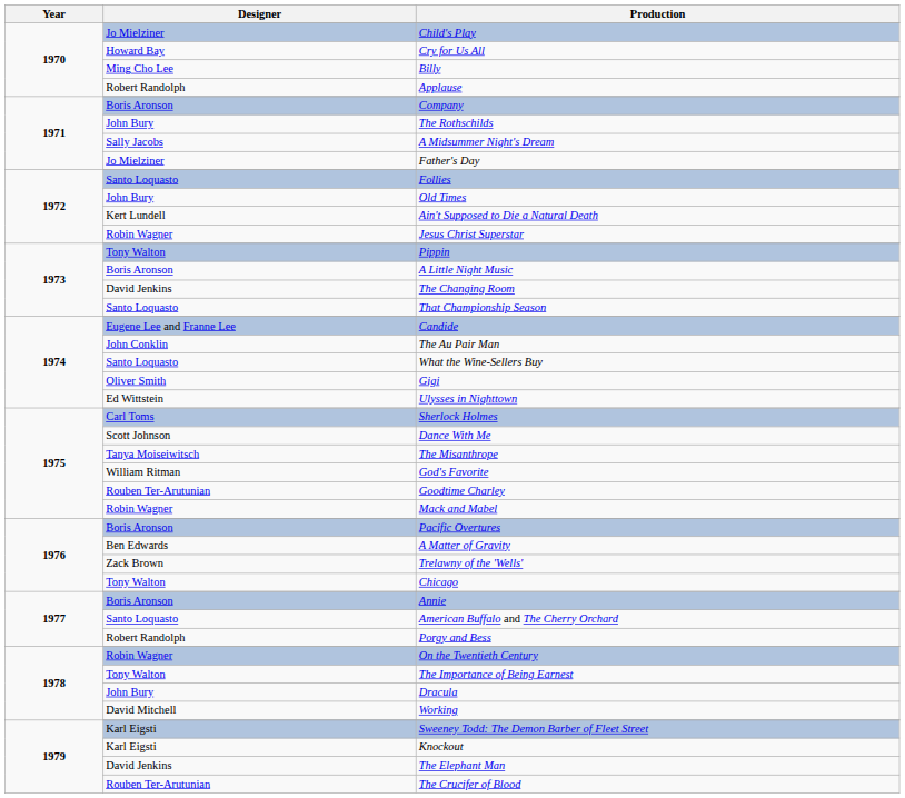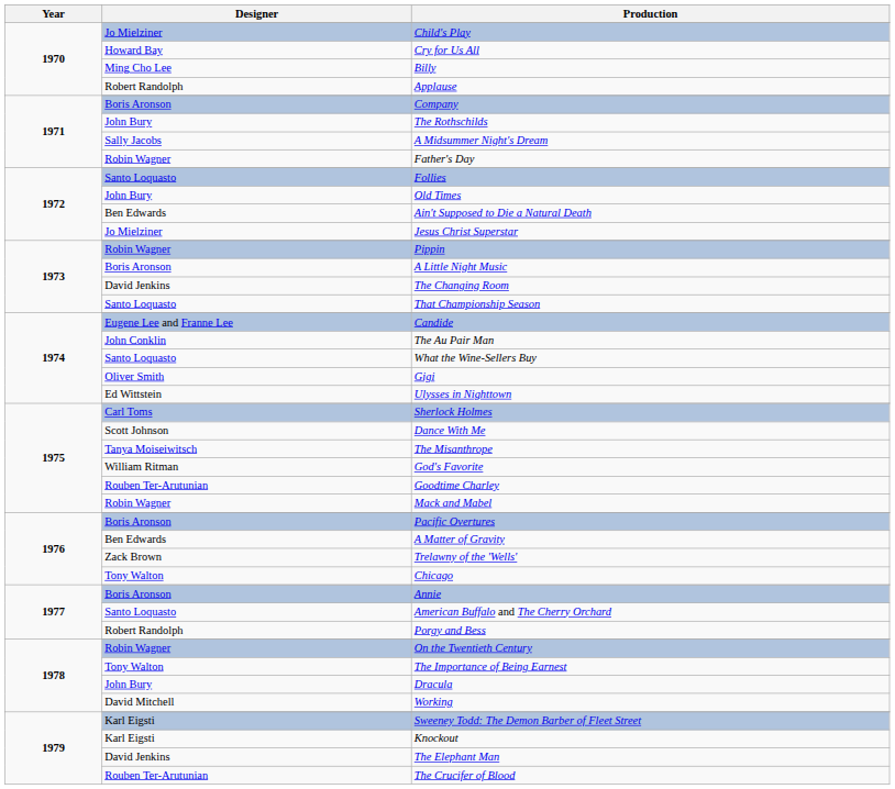Father's Day | Designer: Jo Mielziner -> Robin Wagner
Ain't Supposed to Die a Natural Death | Designer: Kert Lundell -> Ben Edwards
Jesus Christ Superstar | Designer: Robin Wagner -> Jo Mielziner
Pippin | Designer: Tony Walton -> Robin Wagner
